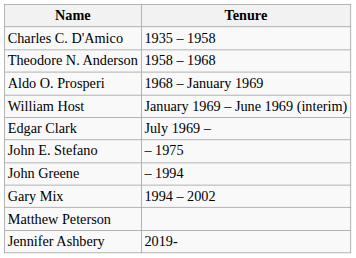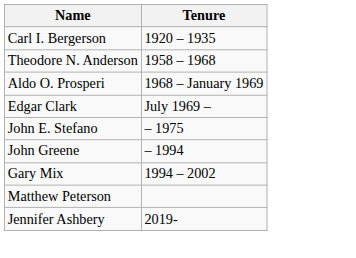+ row: Carl I. Bergerson | 1920 – 1935
- row: Charles C. D'Amico | 1935 – 1958
- row: William Host | January 1969 – June 1969 (interim)
